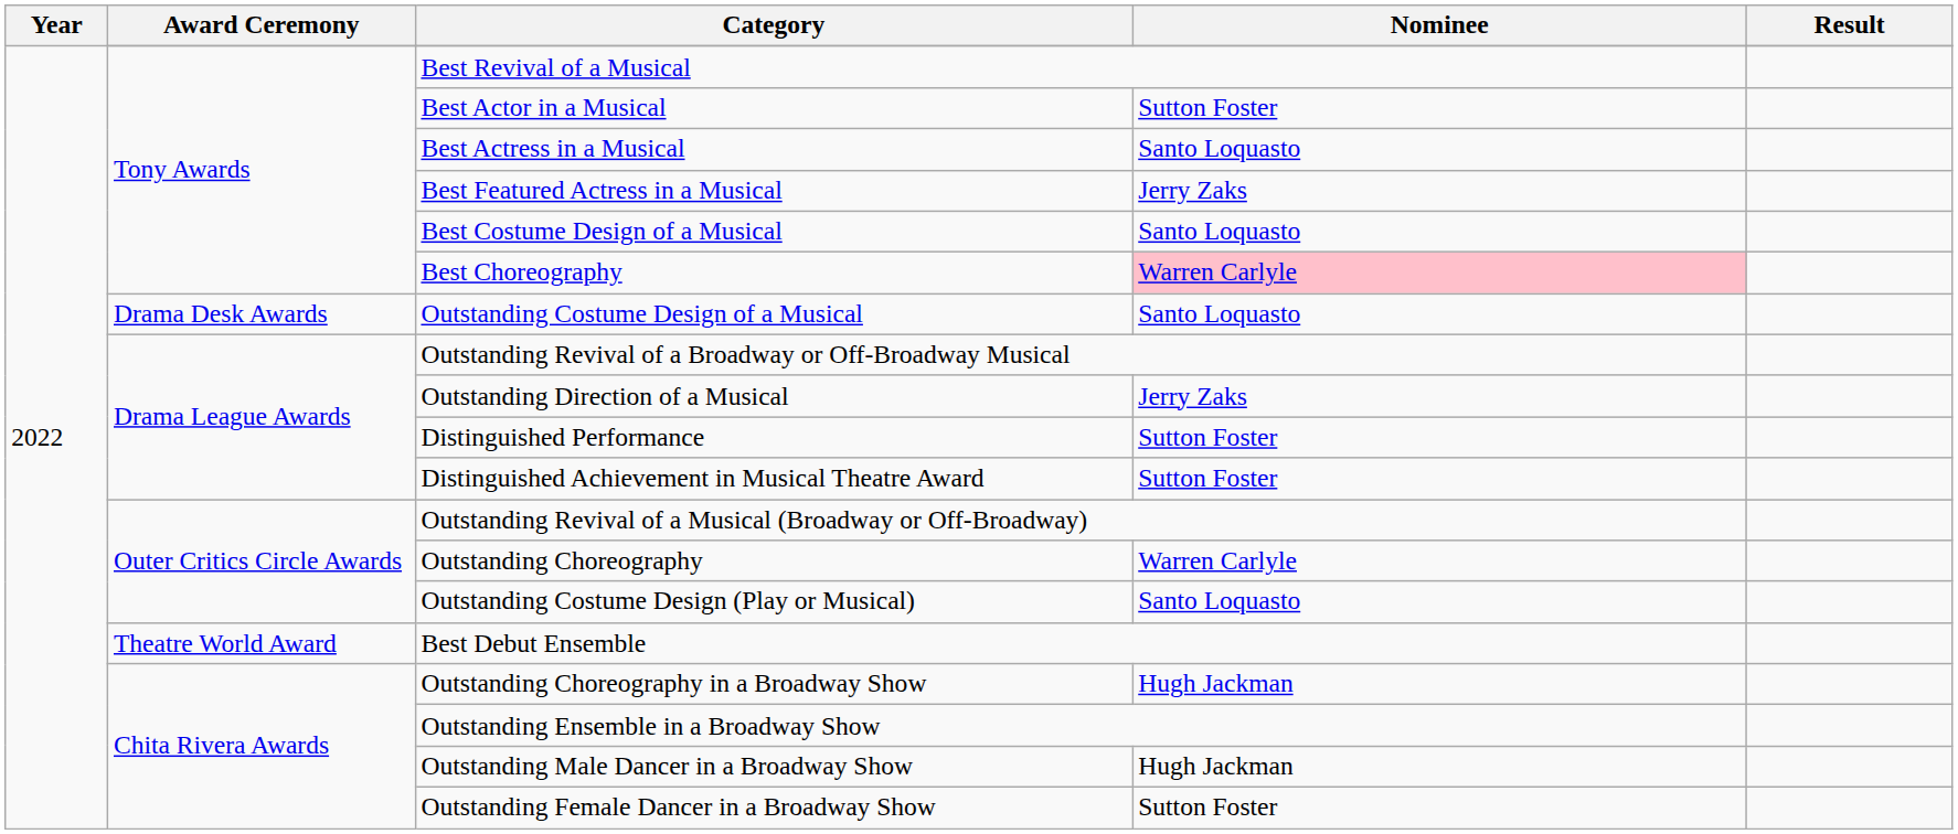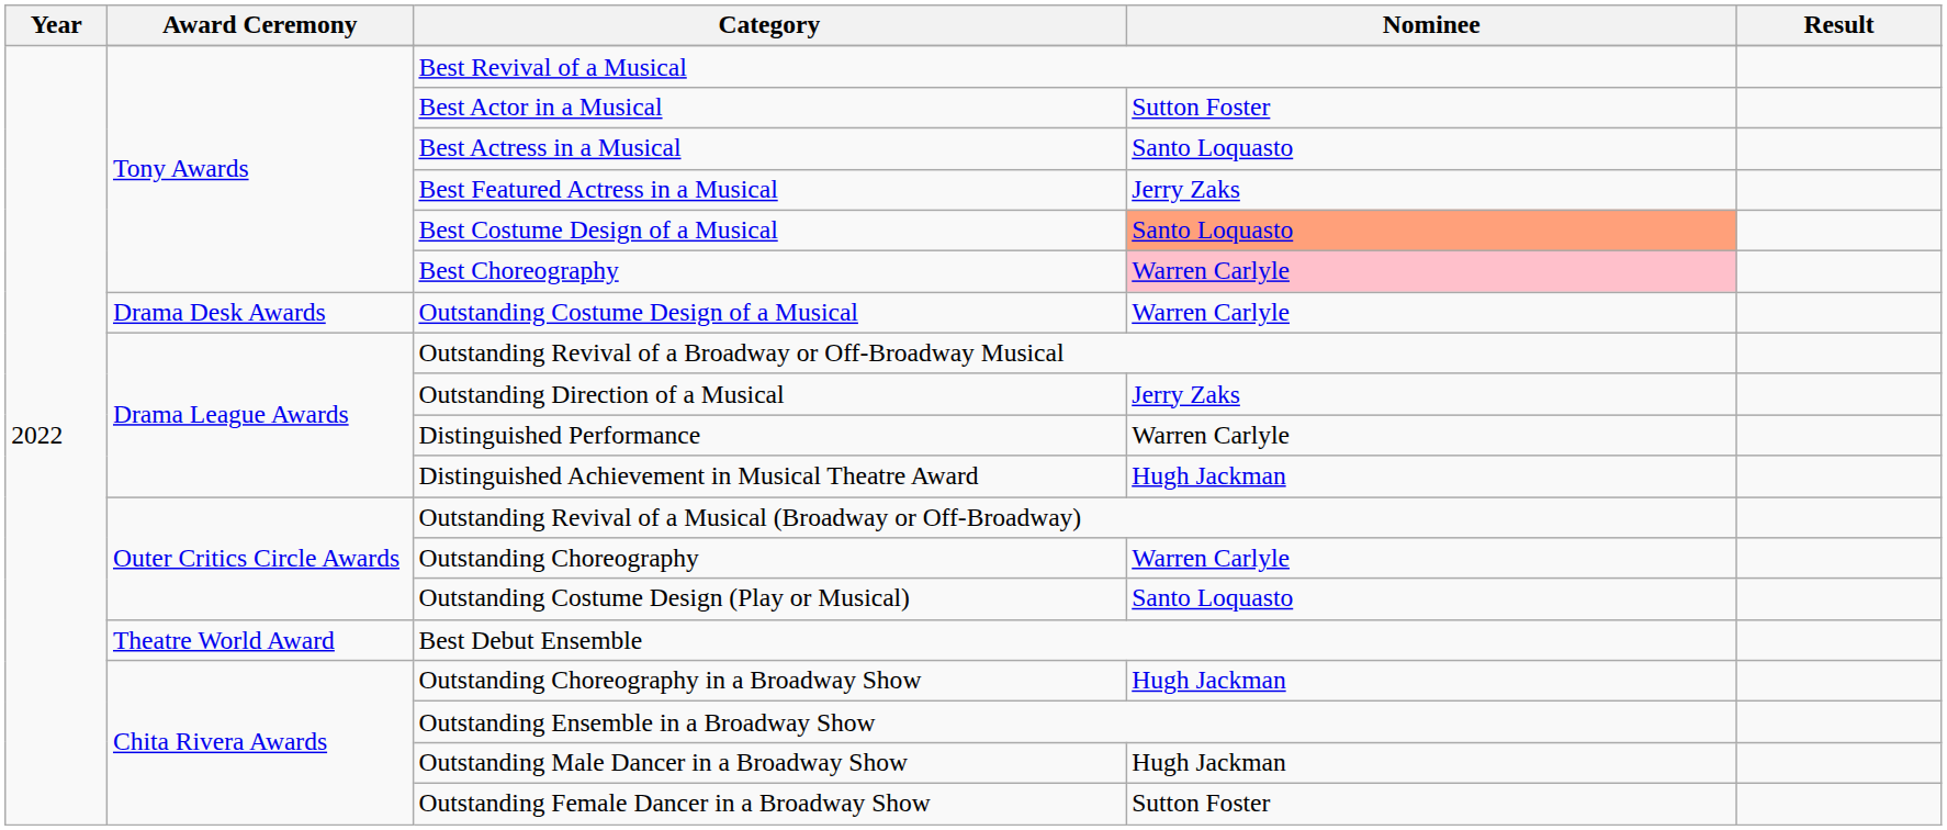Best Costume Design of a Musical | Nominee: no background -> lightsalmon background
Outstanding Costume Design of a Musical | Nominee: Santo Loquasto -> Warren Carlyle
Distinguished Performance | Nominee: Sutton Foster -> Warren Carlyle
Distinguished Achievement in Musical Theatre Award | Nominee: Sutton Foster -> Hugh Jackman
